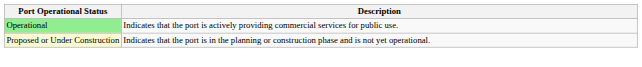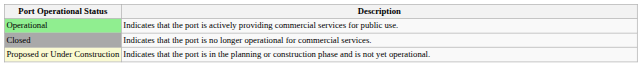+ row: Closed | Indicates that the port is no longer operational for commercial services.
